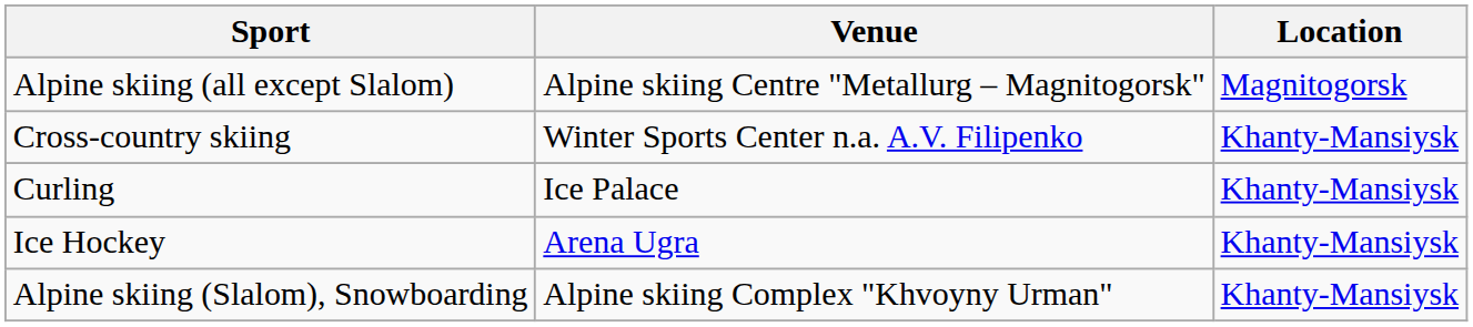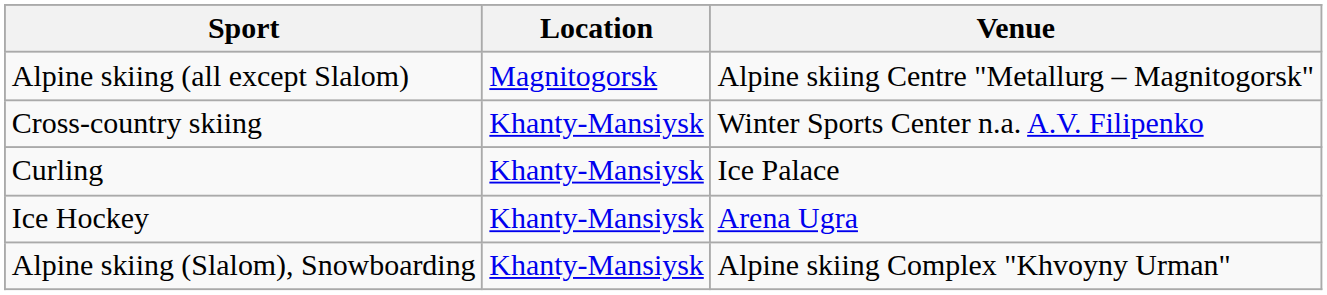columns swapped: Venue <-> Location
